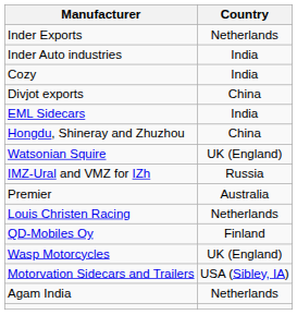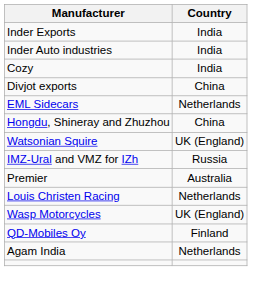Inder Exports | Country: Netherlands -> India
EML Sidecars | Country: India -> Netherlands
rows swapped: Wasp Motorcycles <-> QD-Mobiles Oy
- row: Motorvation Sidecars and Trailers | USA (Sibley, IA)
